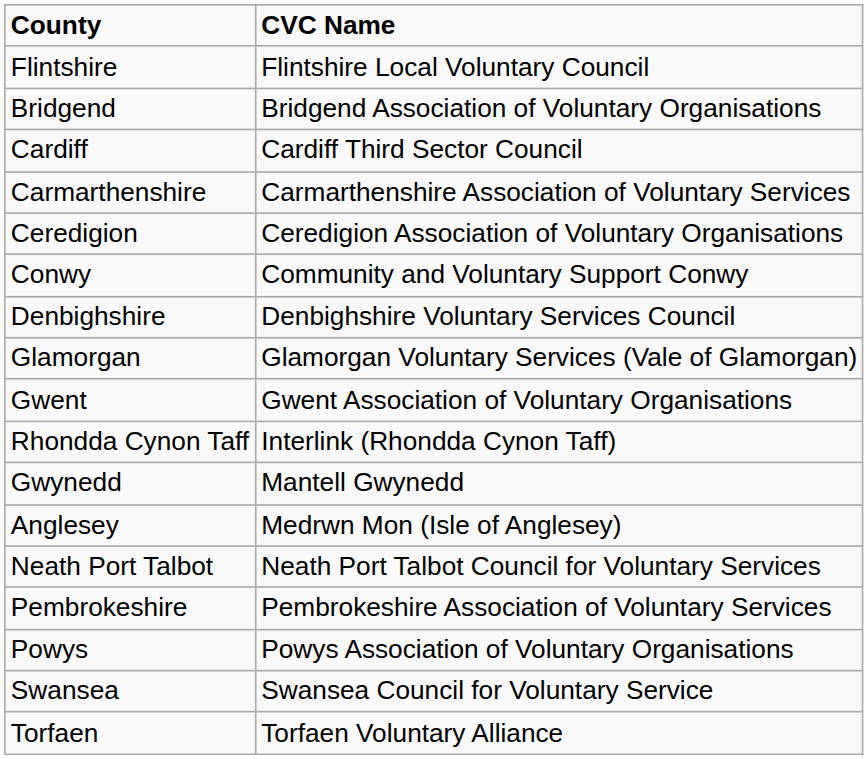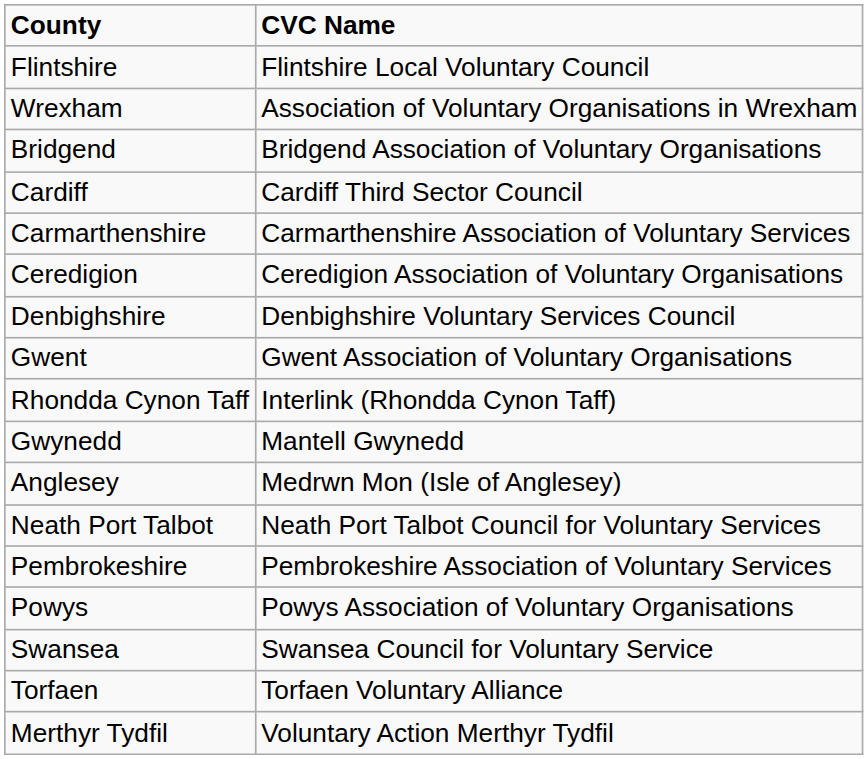+ row: Wrexham | Association of Voluntary Organisations in Wrexham
- row: Conwy | Community and Voluntary Support Conwy
- row: Glamorgan | Glamorgan Voluntary Services (Vale of Glamorgan)
+ row: Merthyr Tydfil | Voluntary Action Merthyr Tydfil
